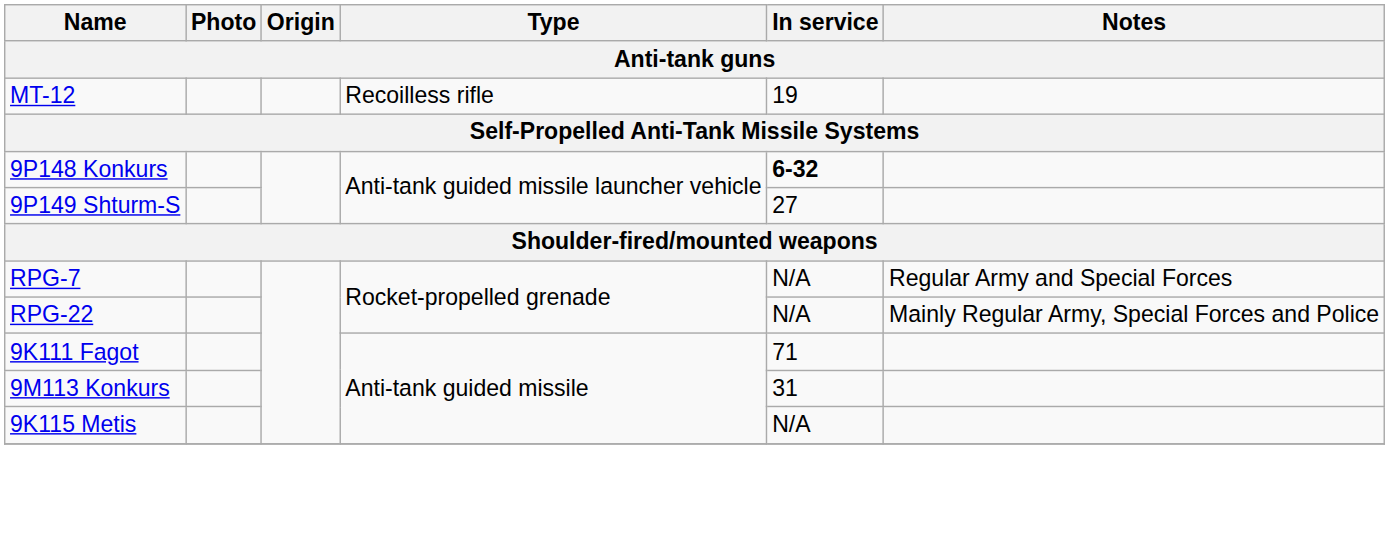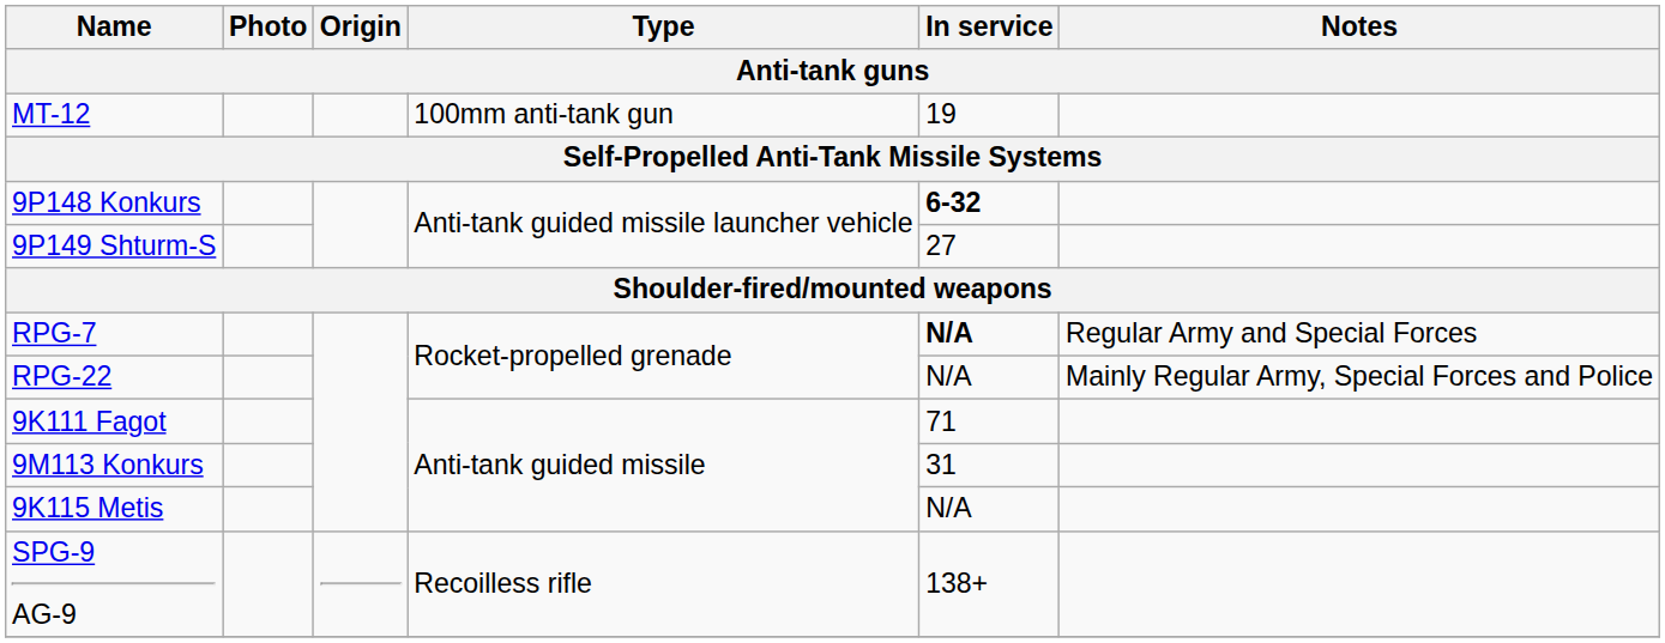MT-12 | Type: Recoilless rifle -> 100mm anti-tank gun
RPG-7 | In service: normal -> bold
+ row: SPG-9 AG-9 | Recoilless rifle | 138+
